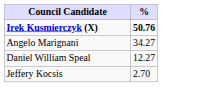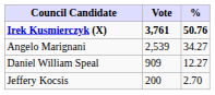+ column: Vote | 3,761 | 2,539 | 909 | 200
